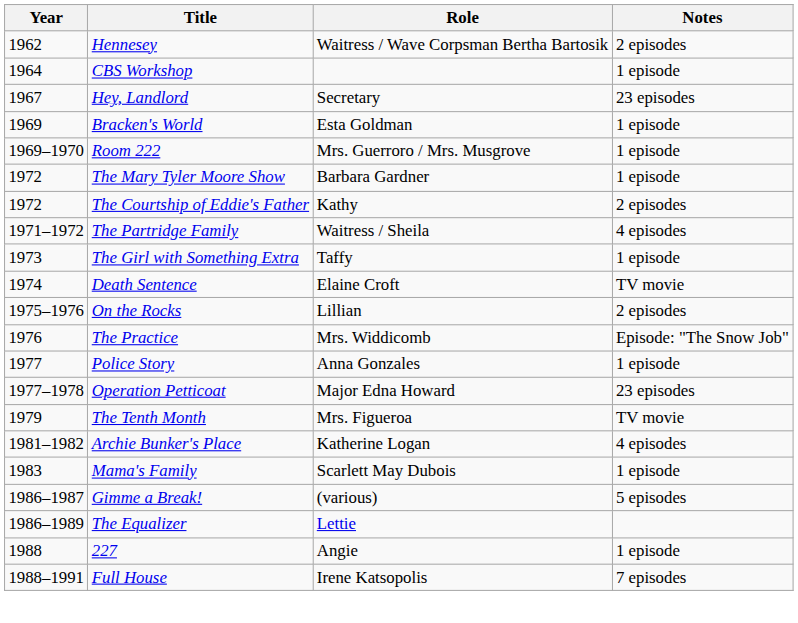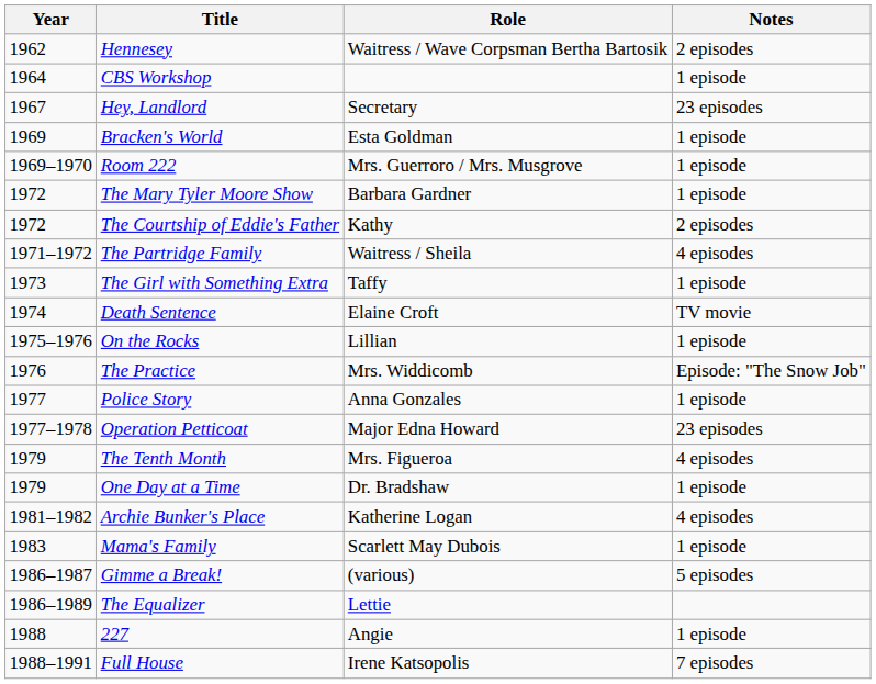On the Rocks | Notes: 2 episodes -> 1 episode
The Tenth Month | Notes: TV movie -> 4 episodes
+ row: 1979 | One Day at a Time | Dr. Bradshaw | 1 episode
